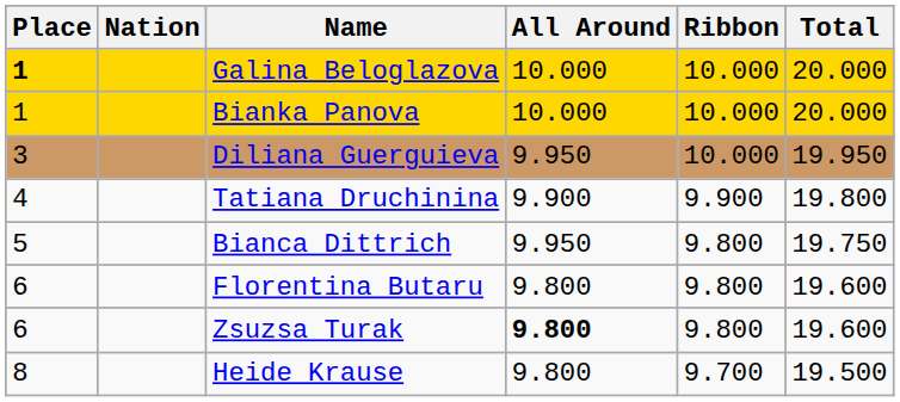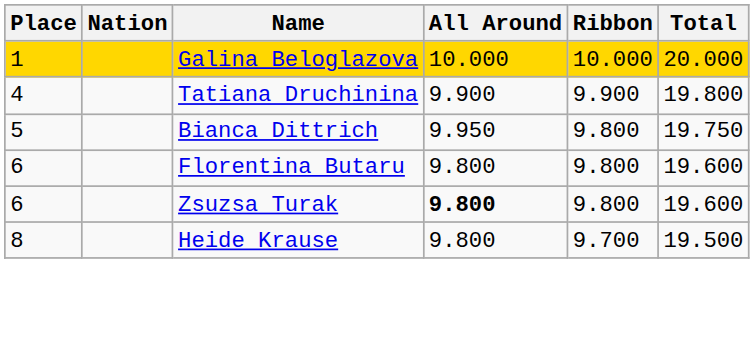Galina Beloglazova | Place: bold -> normal
- row: 1 | Bianka Panova | 10.000 | 10.000 | 20.000
- row: 3 | Diliana Guerguieva | 9.950 | 10.000 | 19.950
